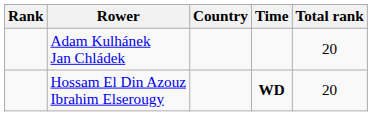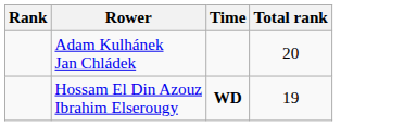- column: Country
Hossam El Din Azouz Ibrahim Elserougy | Total rank: 20 -> 19
